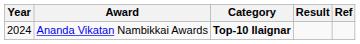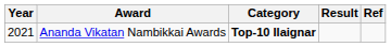Ananda Vikatan Nambikkai Awards | Year: 2024 -> 2021
